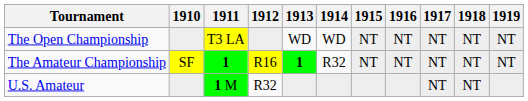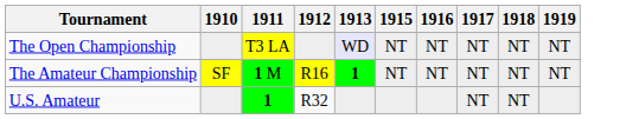- column: 1914 | WD | R32
The Open Championship | 1913: no background -> lavender background
The Amateur Championship | 1911: 1 -> 1 M
U.S. Amateur | 1911: 1 M -> 1
